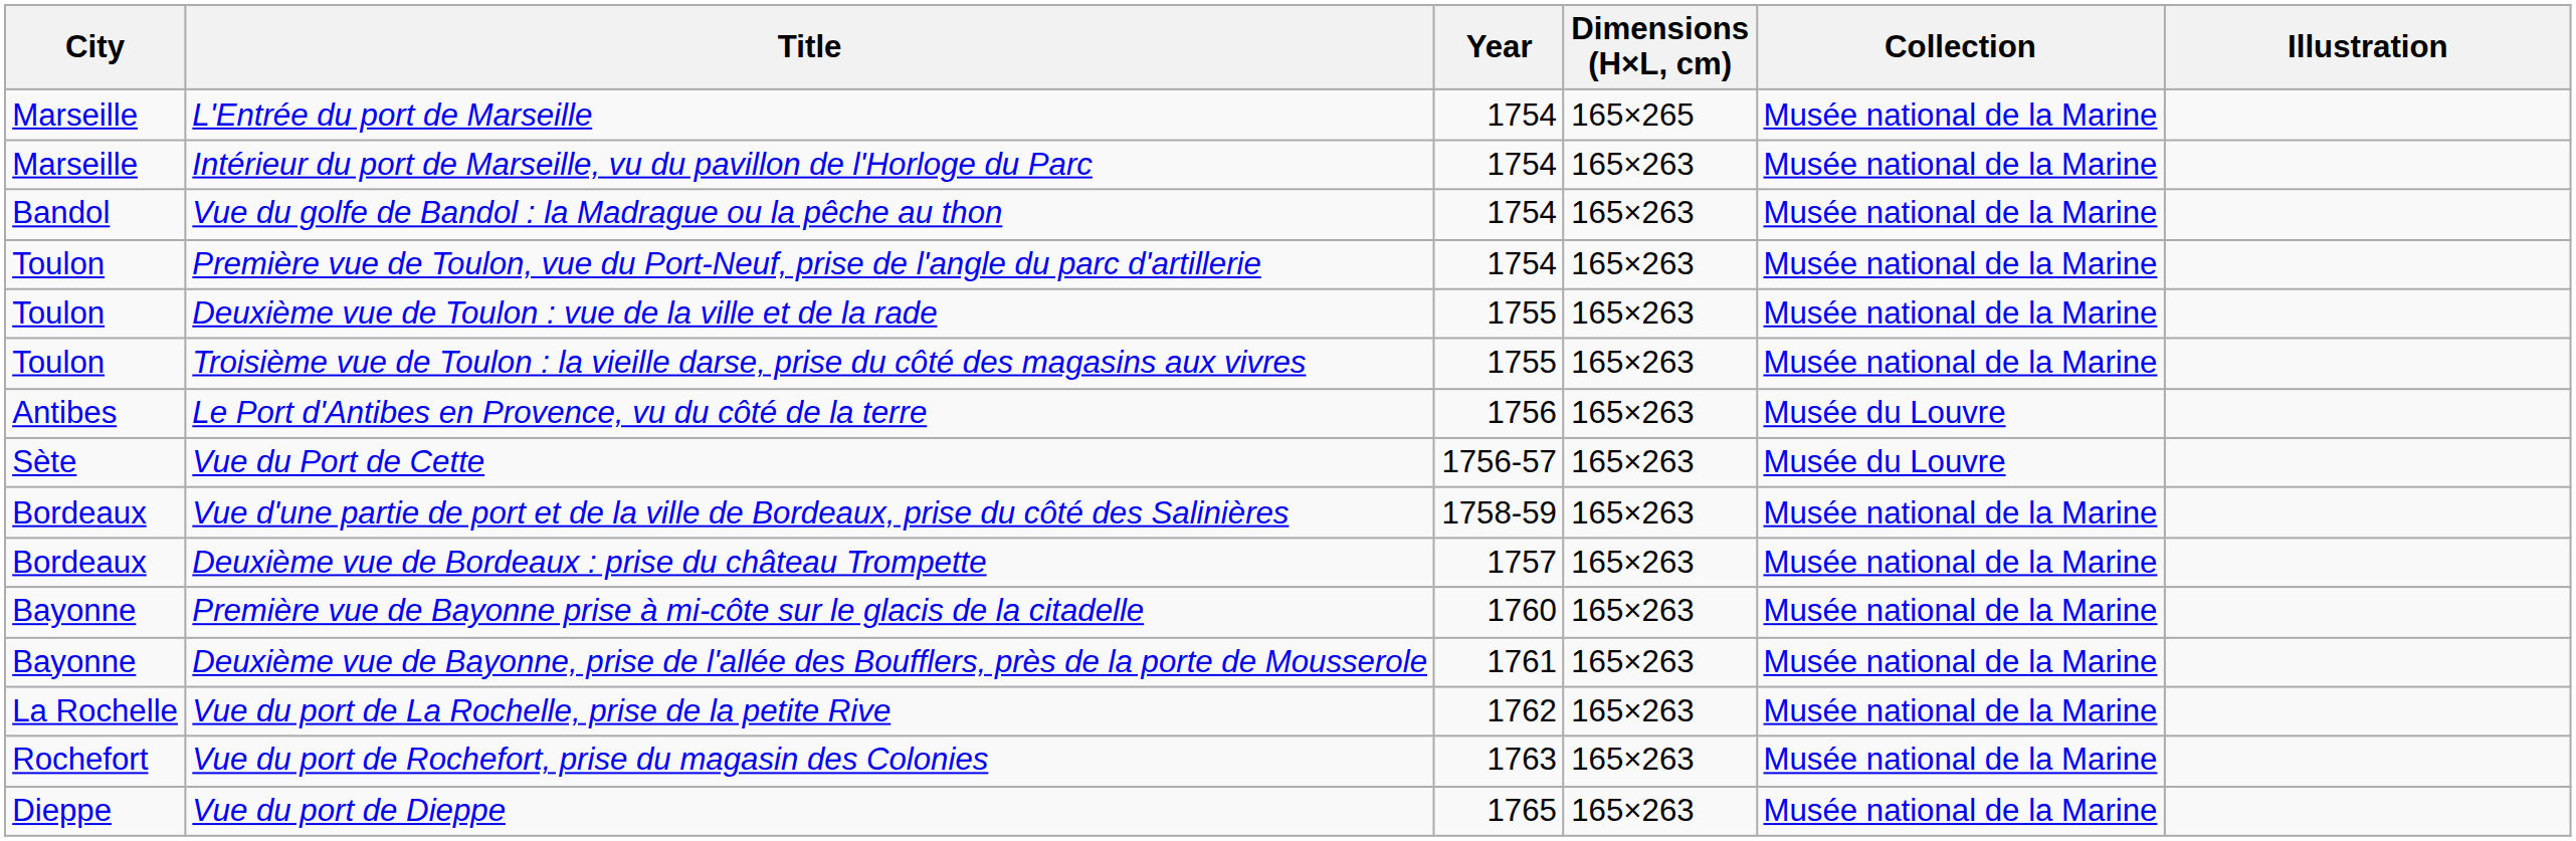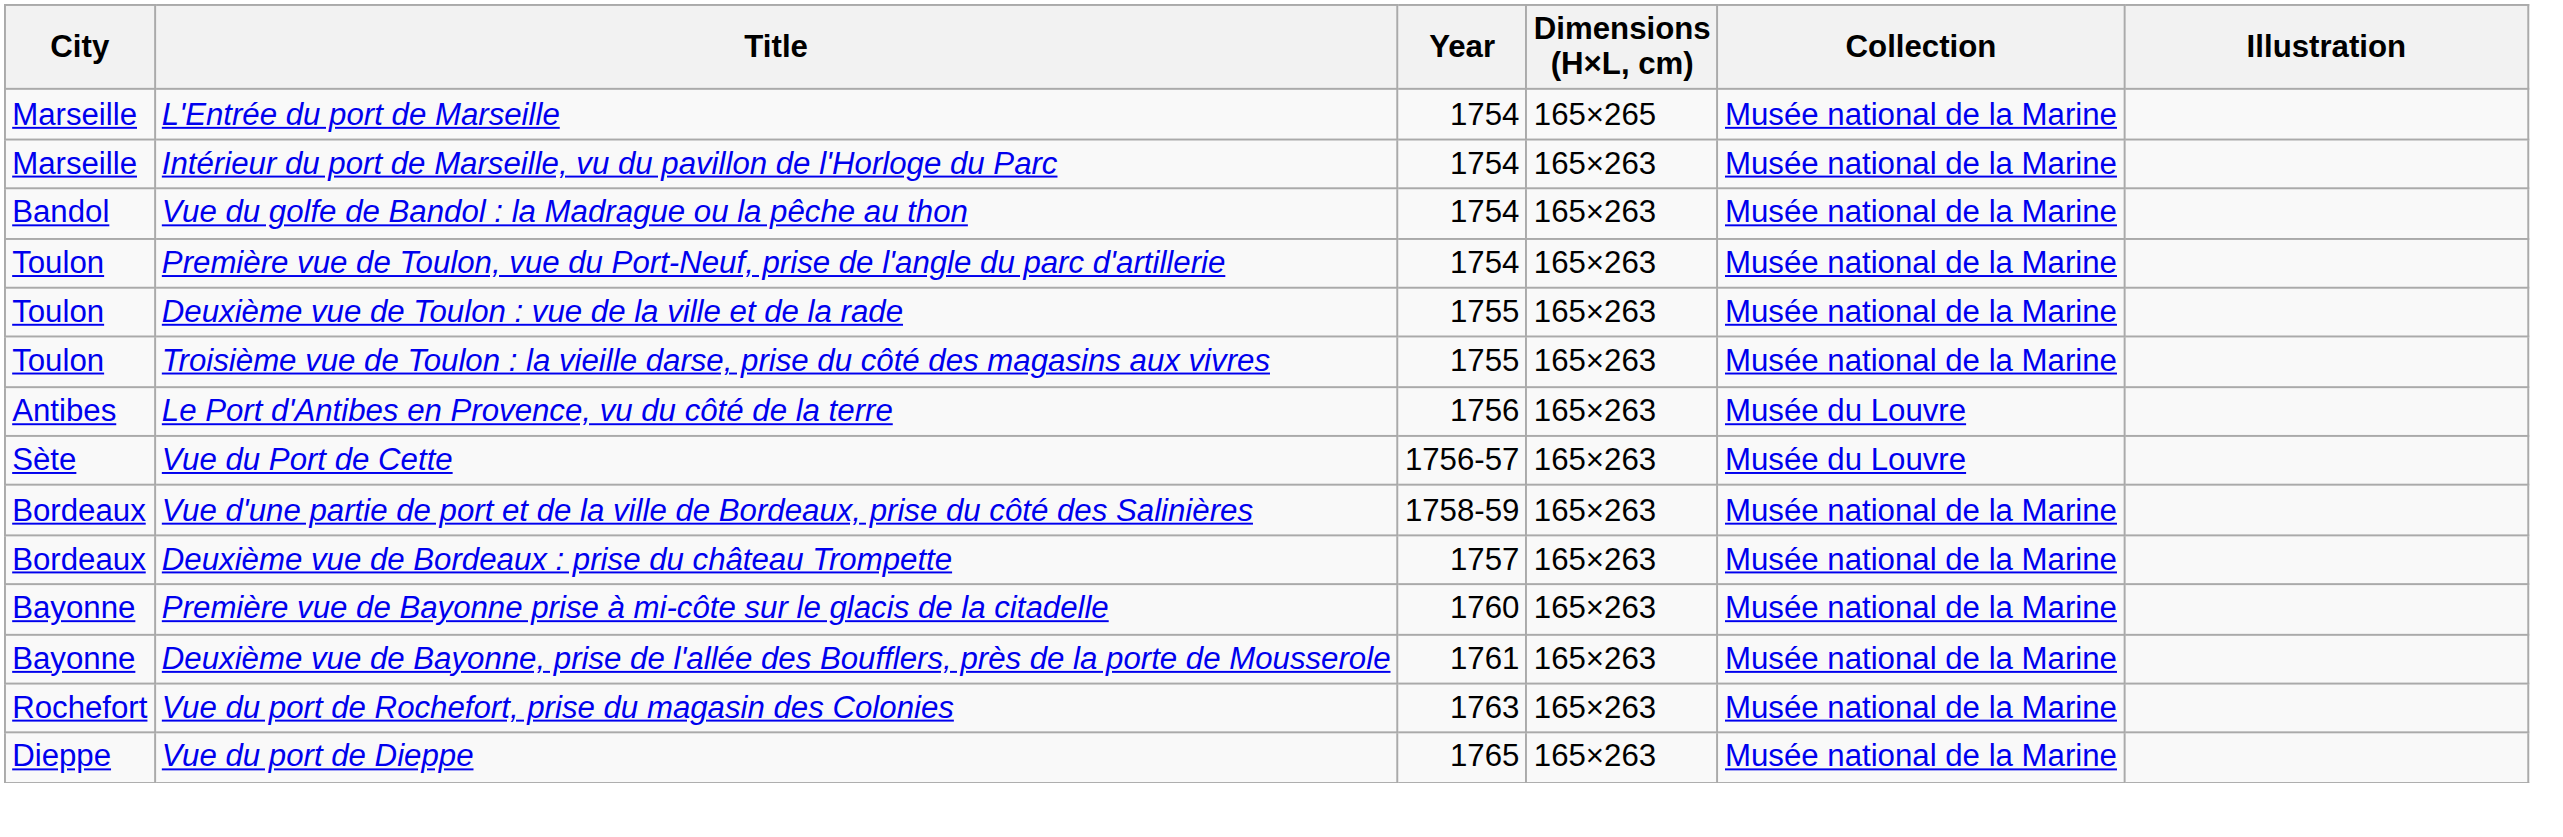- row: La Rochelle | Vue du port de La Rochelle, prise de la petite Rive | 1762 | 165×263 | Musée national de la Marine
